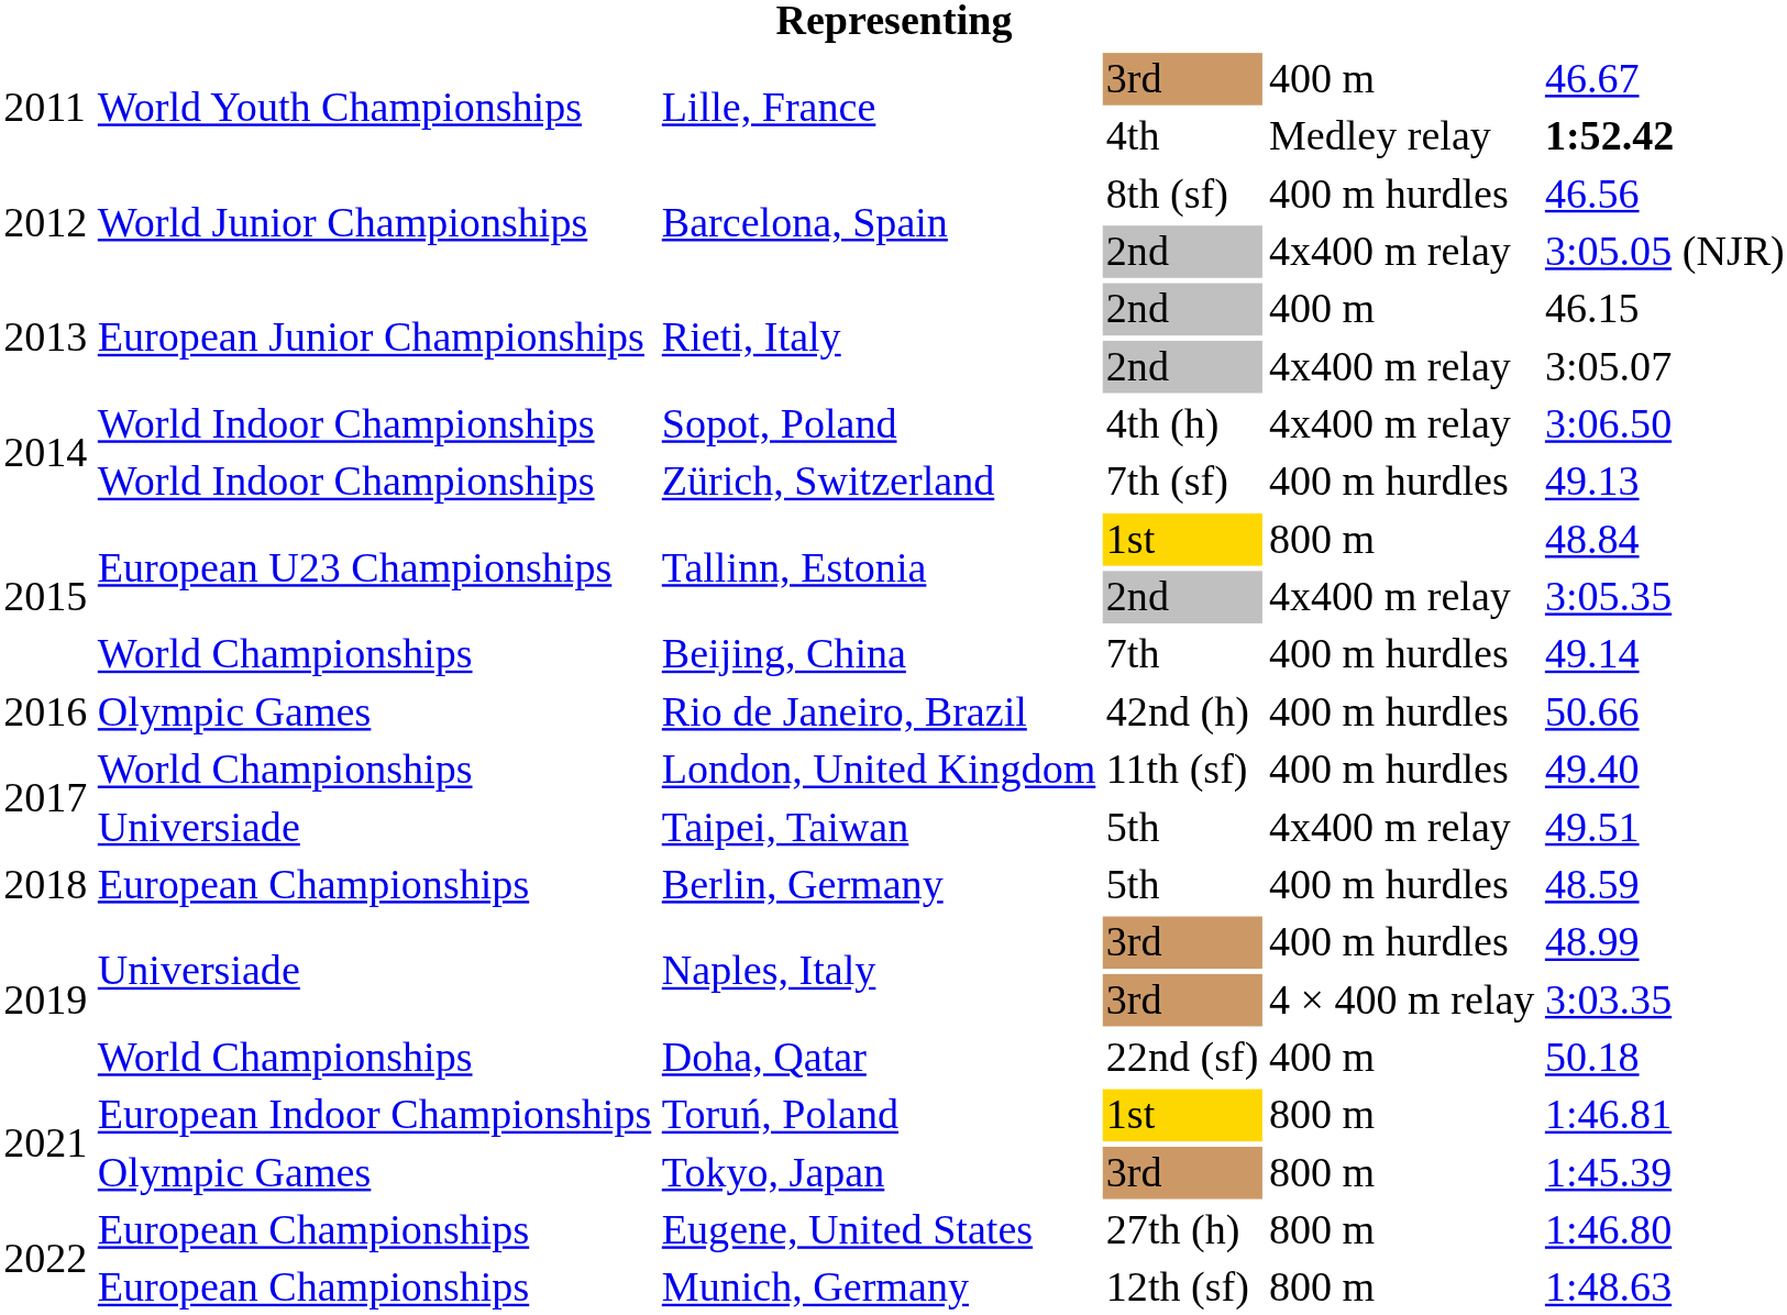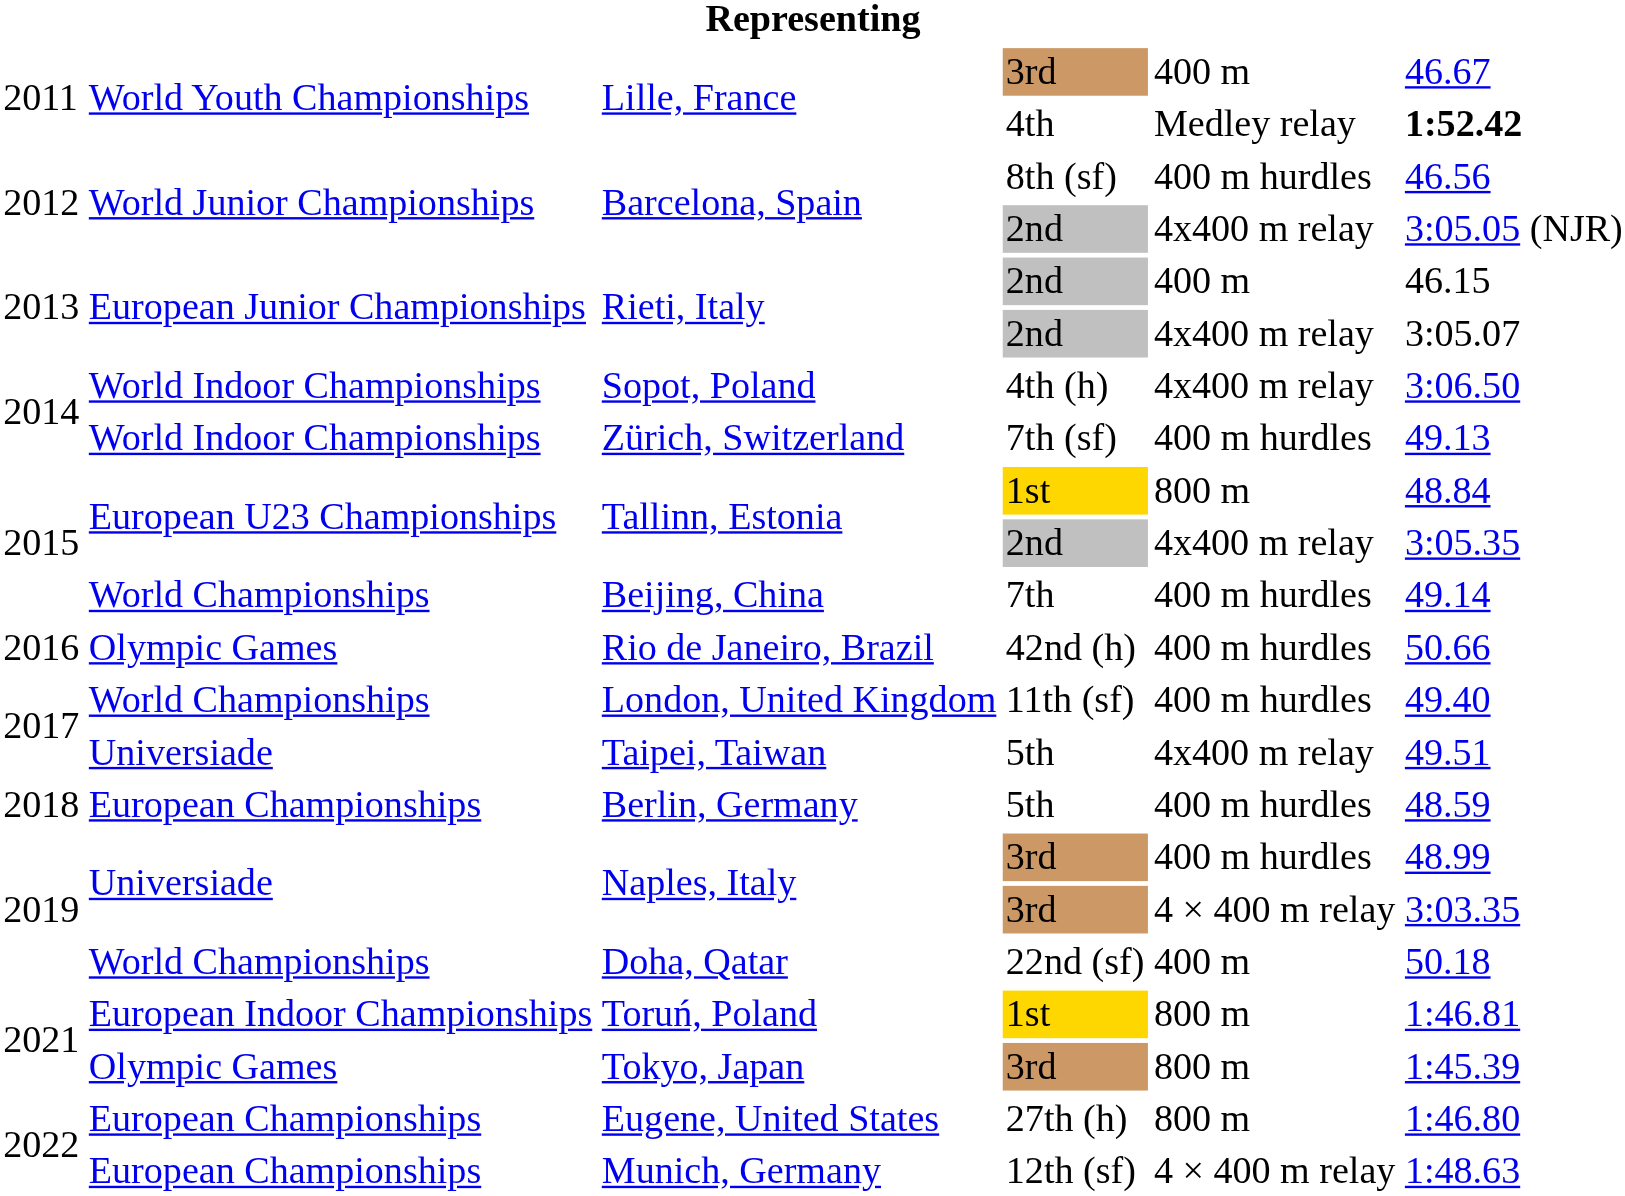Munich, Germany | column 5: 800 m -> 4 × 400 m relay
